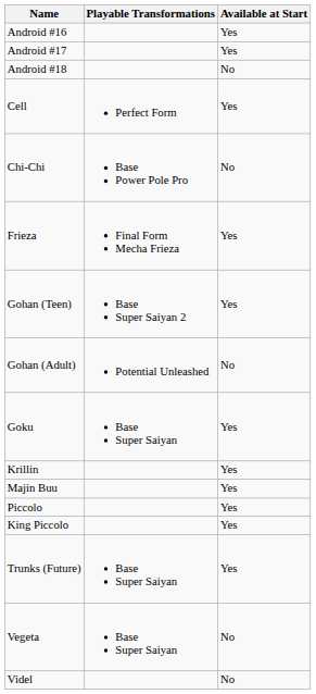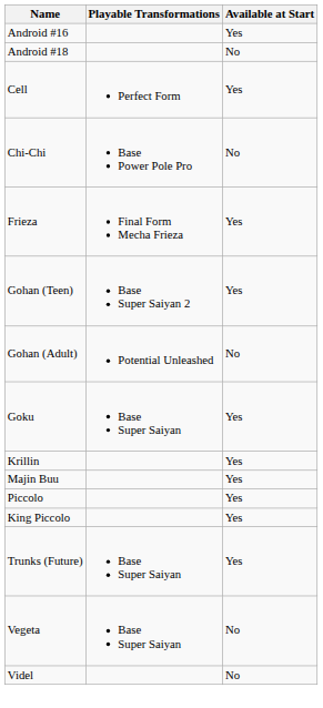- row: Android #17 | Yes
